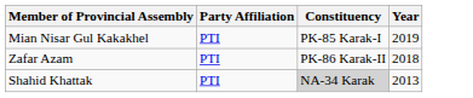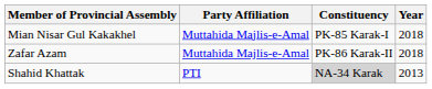Mian Nisar Gul Kakakhel | Party Affiliation: PTI -> Muttahida Majlis-e-Amal
Mian Nisar Gul Kakakhel | Year: 2019 -> 2018
Zafar Azam | Party Affiliation: PTI -> Muttahida Majlis-e-Amal
